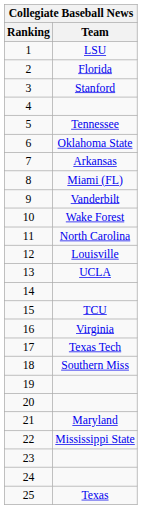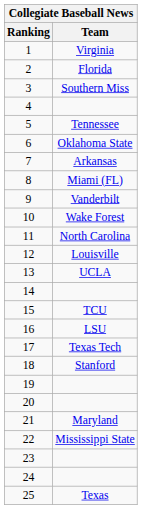1 | Team: LSU -> Virginia
3 | Team: Stanford -> Southern Miss
16 | Team: Virginia -> LSU
18 | Team: Southern Miss -> Stanford
